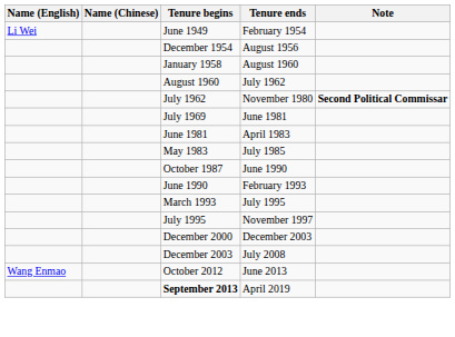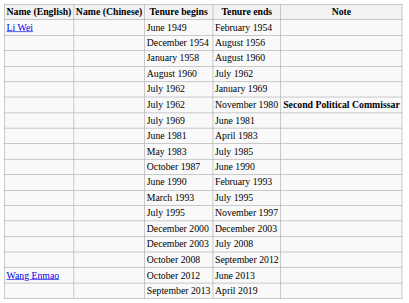+ row: July 1962 | January 1969
+ row: October 2008 | September 2012
April 2019 | Tenure begins: bold -> normal
